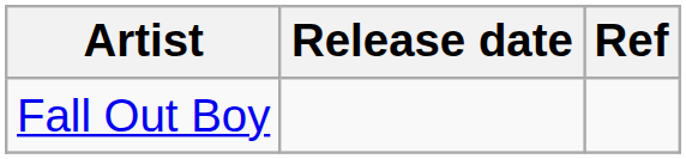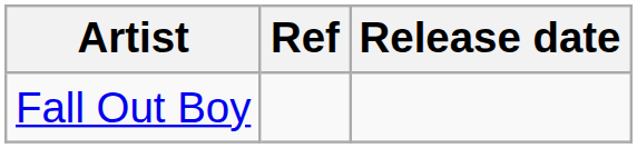columns swapped: Release date <-> Ref
